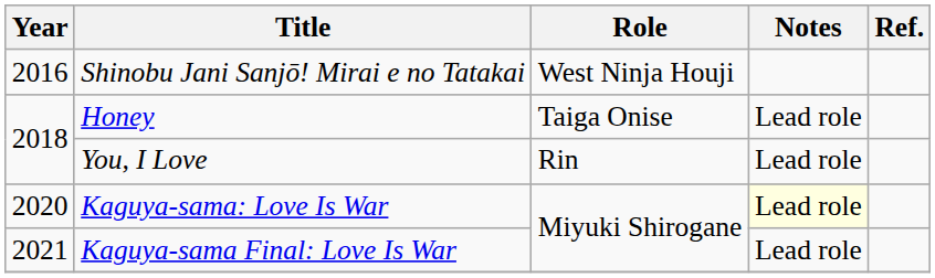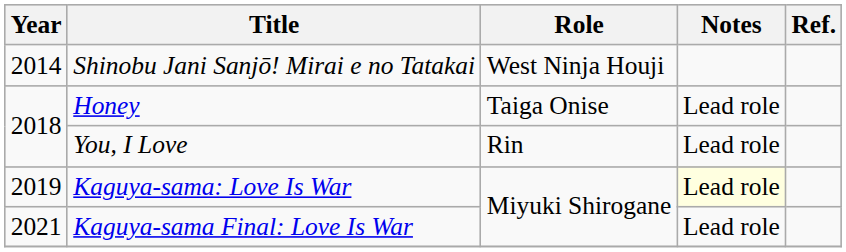Shinobu Jani Sanjō! Mirai e no Tatakai | Year: 2016 -> 2014
Kaguya-sama: Love Is War | Year: 2020 -> 2019
